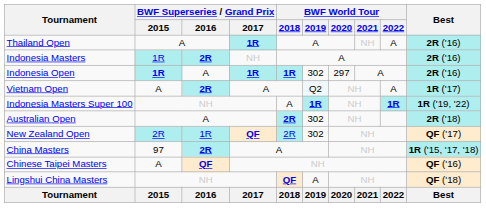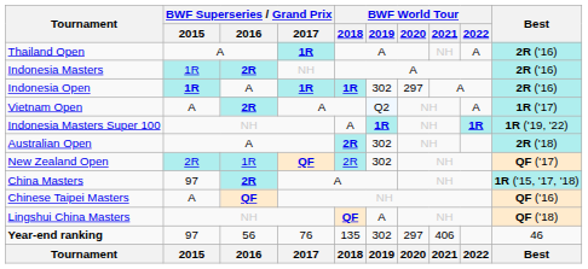+ row: Year-end ranking | 97 | 56 | 76 | 135 | 302 | 297 | 406 | 46
